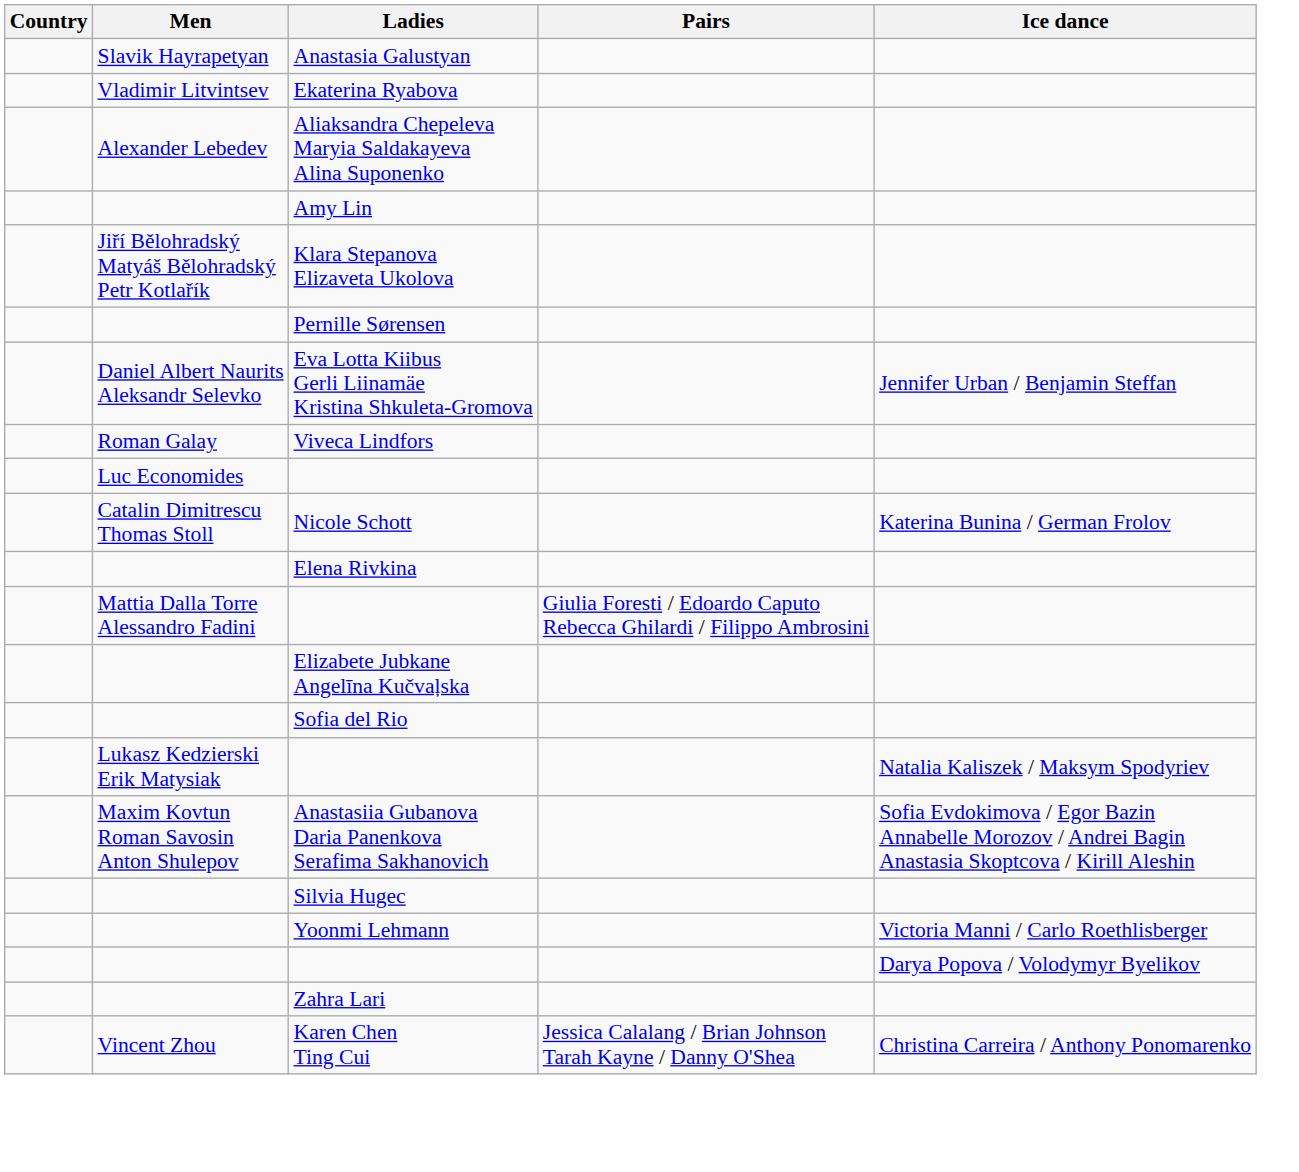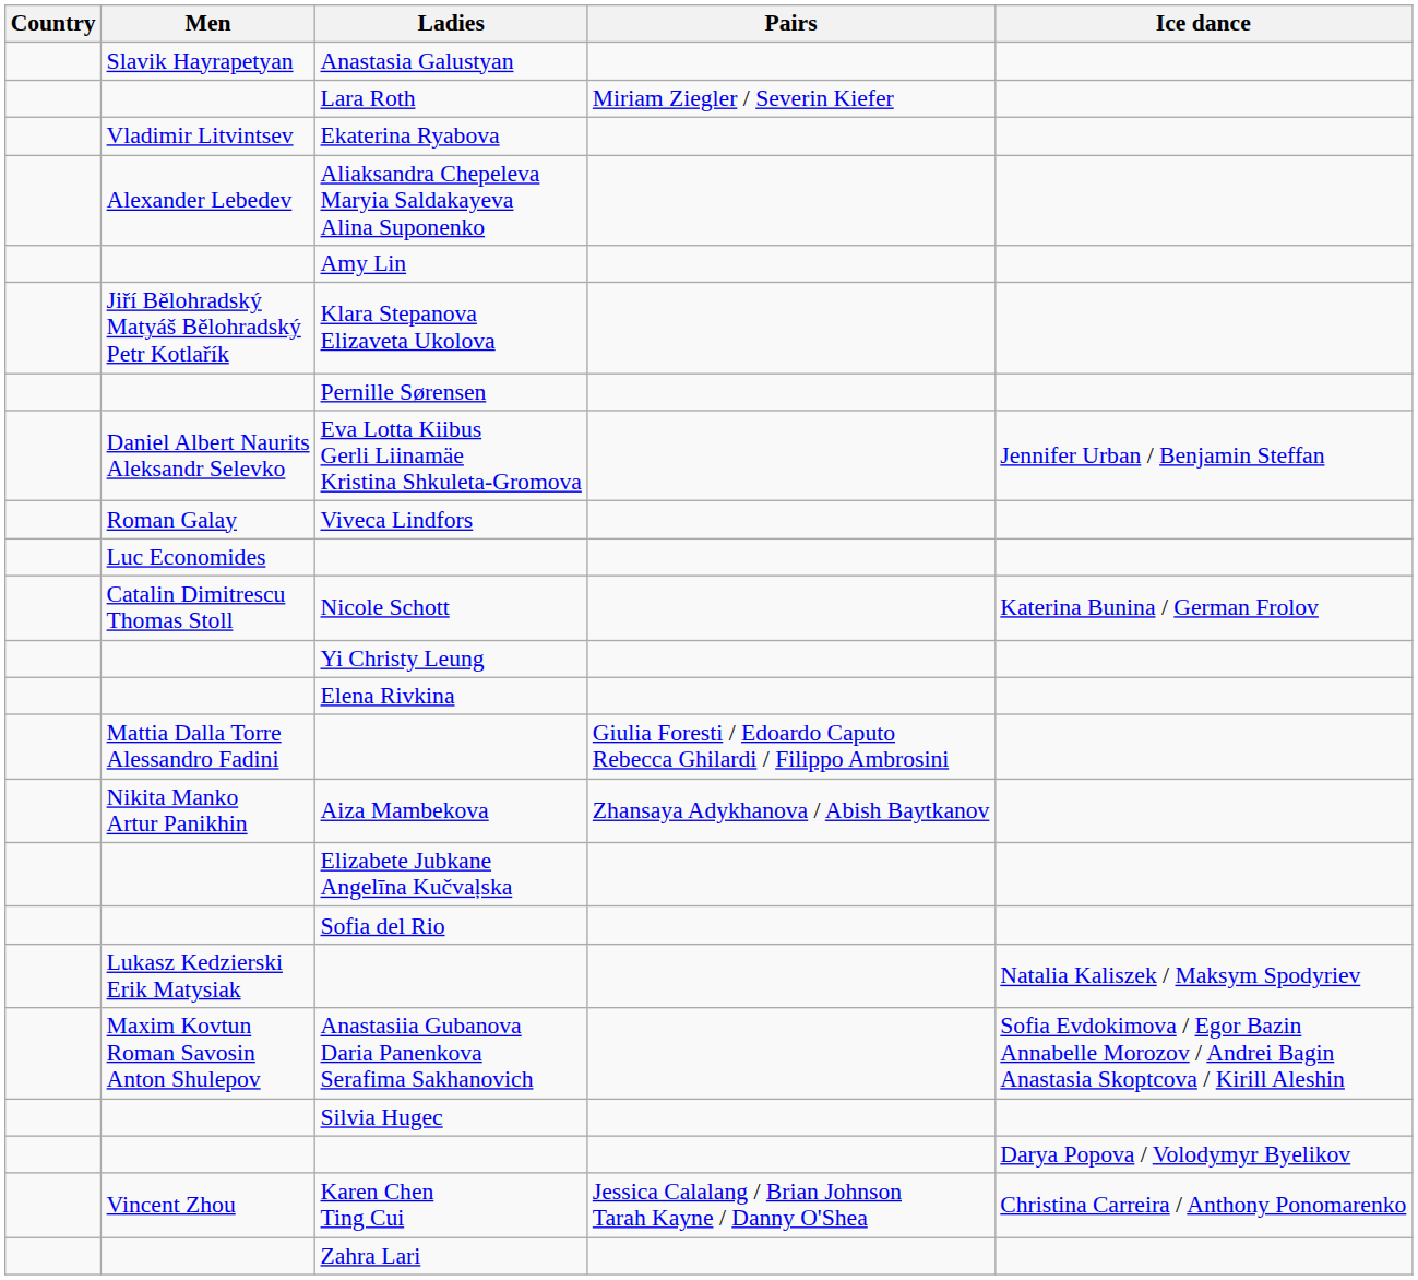+ row: Lara Roth | Miriam Ziegler / Severin Kiefer
+ row: Yi Christy Leung
+ row: Nikita Manko Artur Panikhin | Aiza Mambekova | Zhansaya Adykhanova / Abish Baytkanov
- row: Yoonmi Lehmann | Victoria Manni / Carlo Roethlisberger
rows swapped: Zahra Lari <-> Karen Chen Ting Cui
